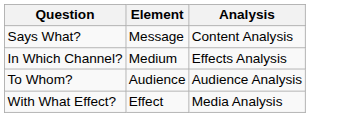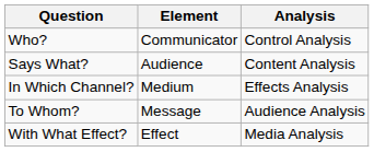+ row: Who? | Communicator | Control Analysis
Says What? | Element: Message -> Audience
To Whom? | Element: Audience -> Message
